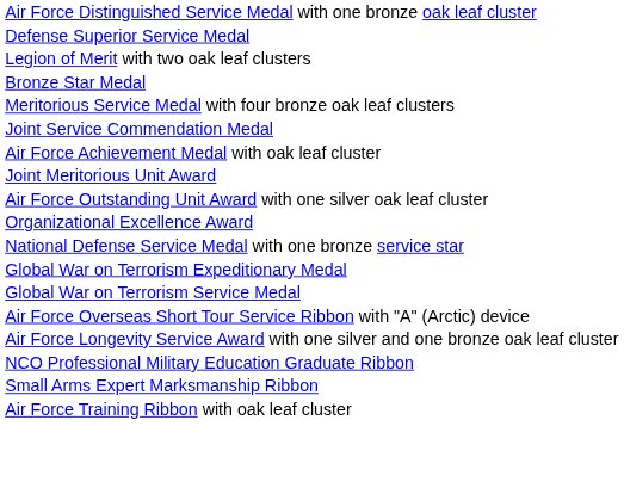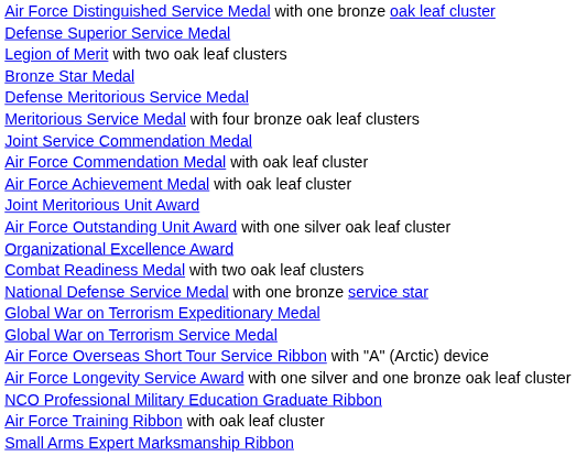+ row: Defense Meritorious Service Medal
+ row: Air Force Commendation Medal with oak leaf cluster
+ row: Combat Readiness Medal with two oak leaf clusters
rows swapped: Small Arms Expert Marksmanship Ribbon <-> Air Force Training Ribbon with oak leaf cluster
